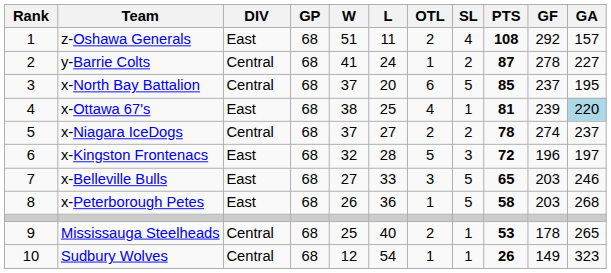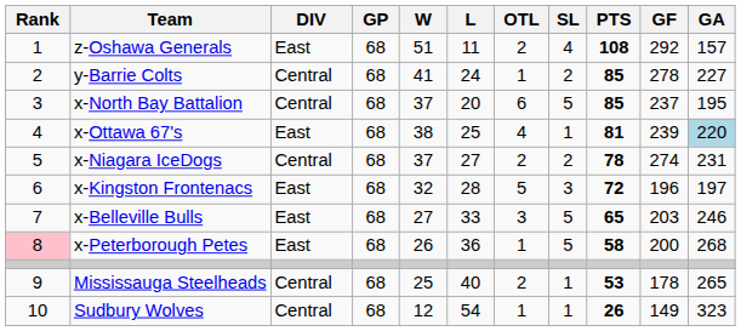y-Barrie Colts | PTS: 87 -> 85
x-Niagara IceDogs | GA: 237 -> 231
x-Peterborough Petes | Rank: no background -> pink background
x-Peterborough Petes | GF: 203 -> 200
